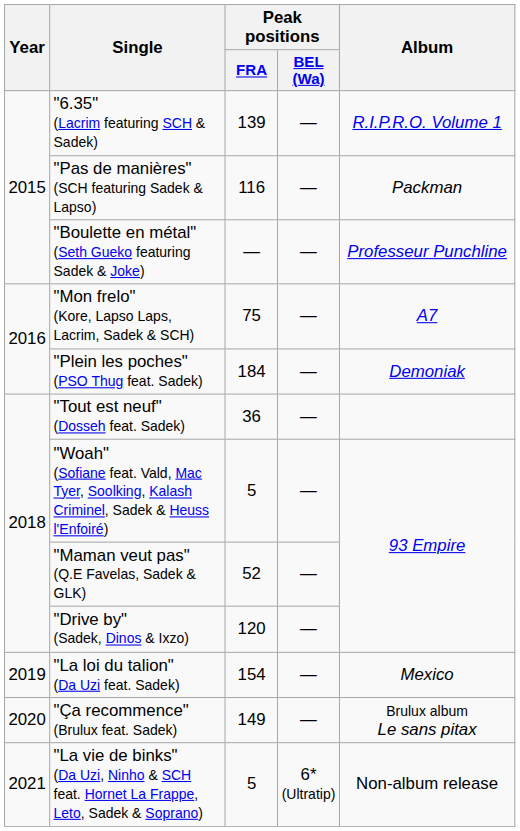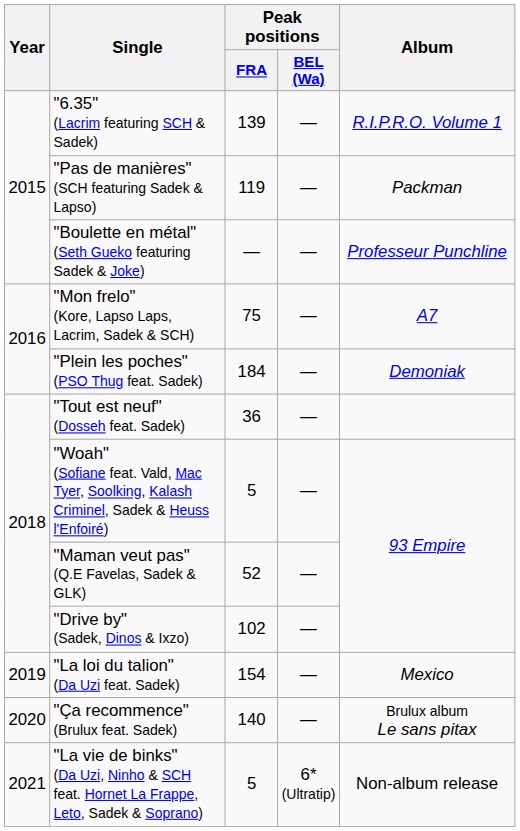"Pas de manières" (SCH featuring Sadek & Lapso) | Peak positions / FRA: 116 -> 119
"Drive by" (Sadek, Dinos & Ixzo) | Peak positions / FRA: 120 -> 102
"Ça recommence" (Brulux feat. Sadek) | Peak positions / FRA: 149 -> 140
